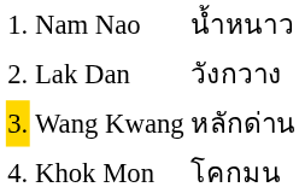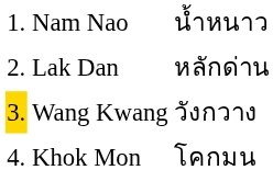Lak Dan | column 3: วังกวาง -> หลักด่าน
Wang Kwang | column 3: หลักด่าน -> วังกวาง
